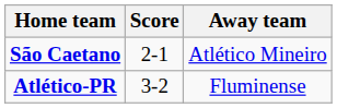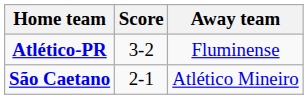rows swapped: São Caetano <-> Atlético-PR
